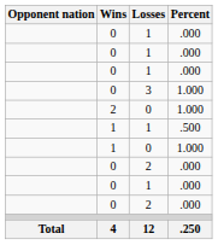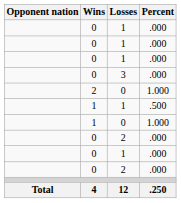3 | Percent: 1.000 -> .000
